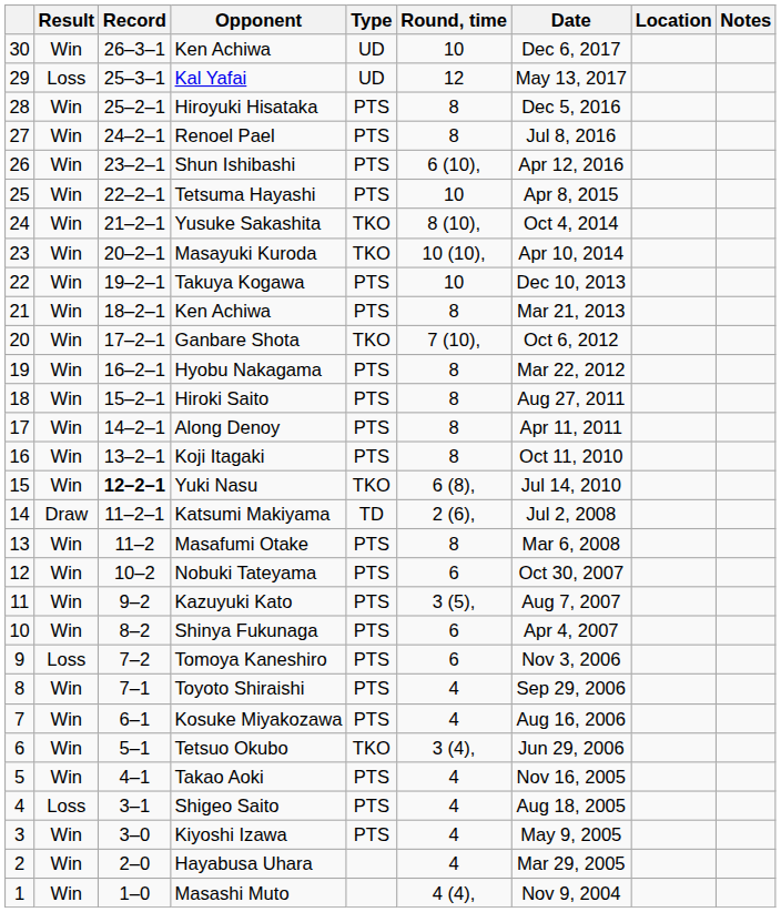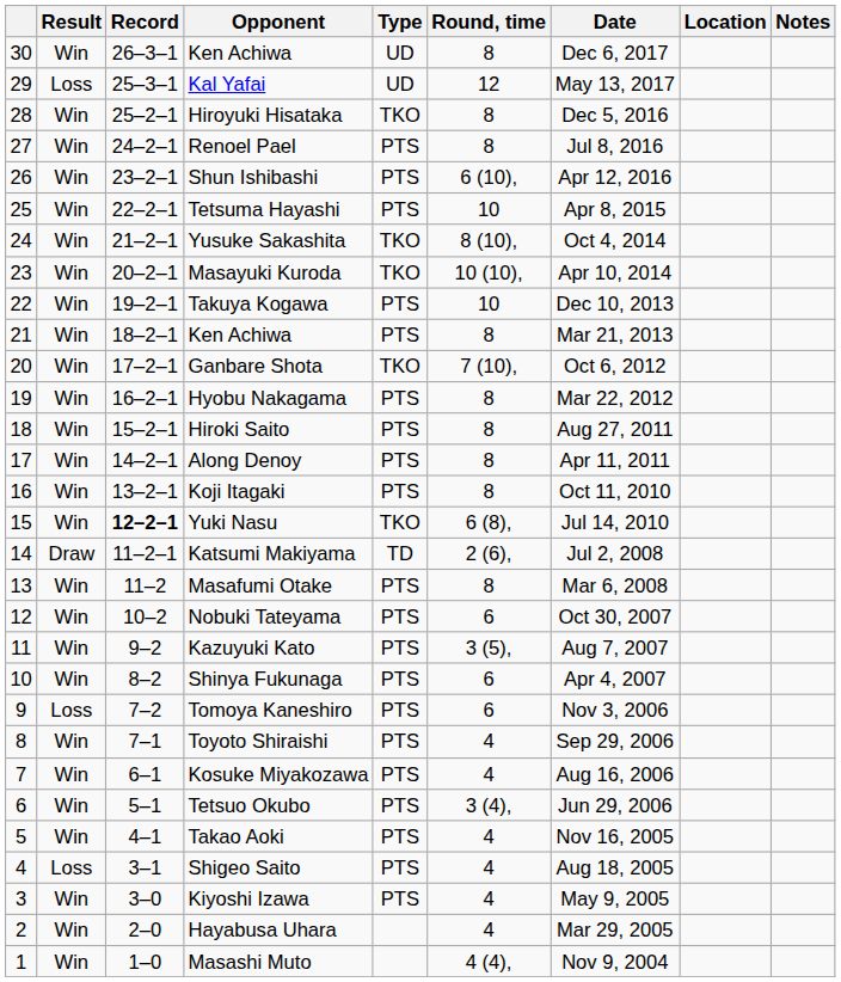30 / Ken Achiwa | Round, time: 10 -> 8
Hiroyuki Hisataka | Type: PTS -> TKO
Tetsuo Okubo | Type: TKO -> PTS
